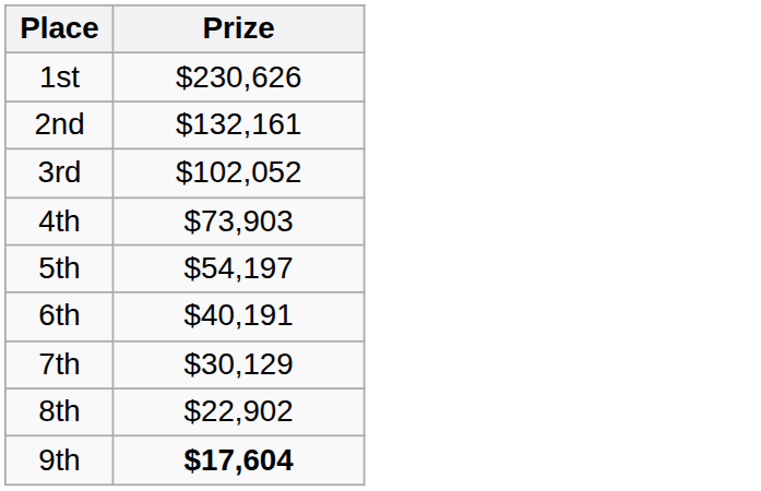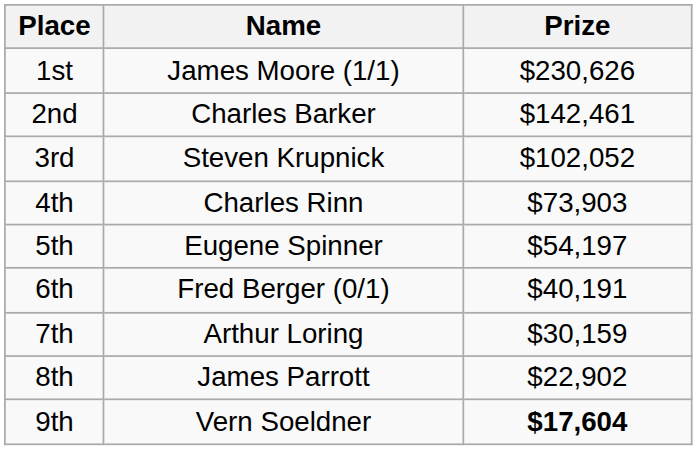+ column: Name | James Moore (1/1) | Charles Barker | Steven Krupnick | Charles Rinn | Eugene Spinner | Fred Berger (0/1) | Arthur Loring | James Parrott | Vern Soeldner
2nd | Prize: $132,161 -> $142,461
7th | Prize: $30,129 -> $30,159
